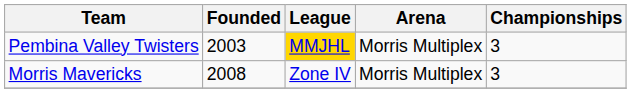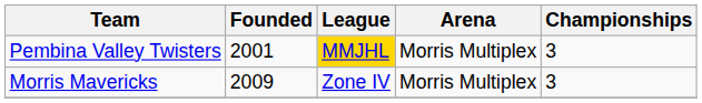Pembina Valley Twisters | Founded: 2003 -> 2001
Morris Mavericks | Founded: 2008 -> 2009
